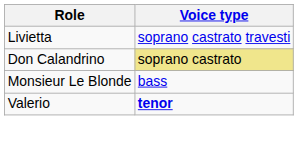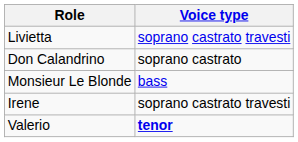Don Calandrino | Voice type: khaki background -> no background
+ row: Irene | soprano castrato travesti
